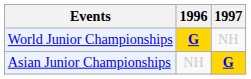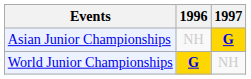rows swapped: World Junior Championships <-> Asian Junior Championships
